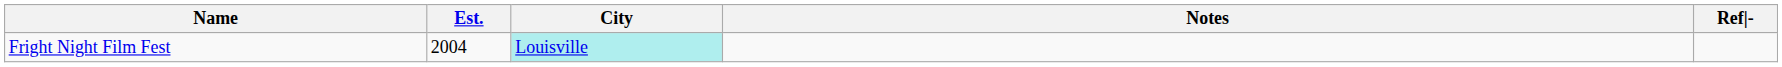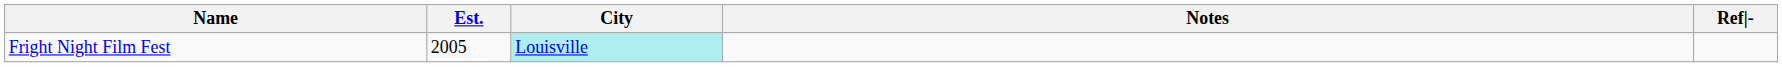Fright Night Film Fest | Est.: 2004 -> 2005
